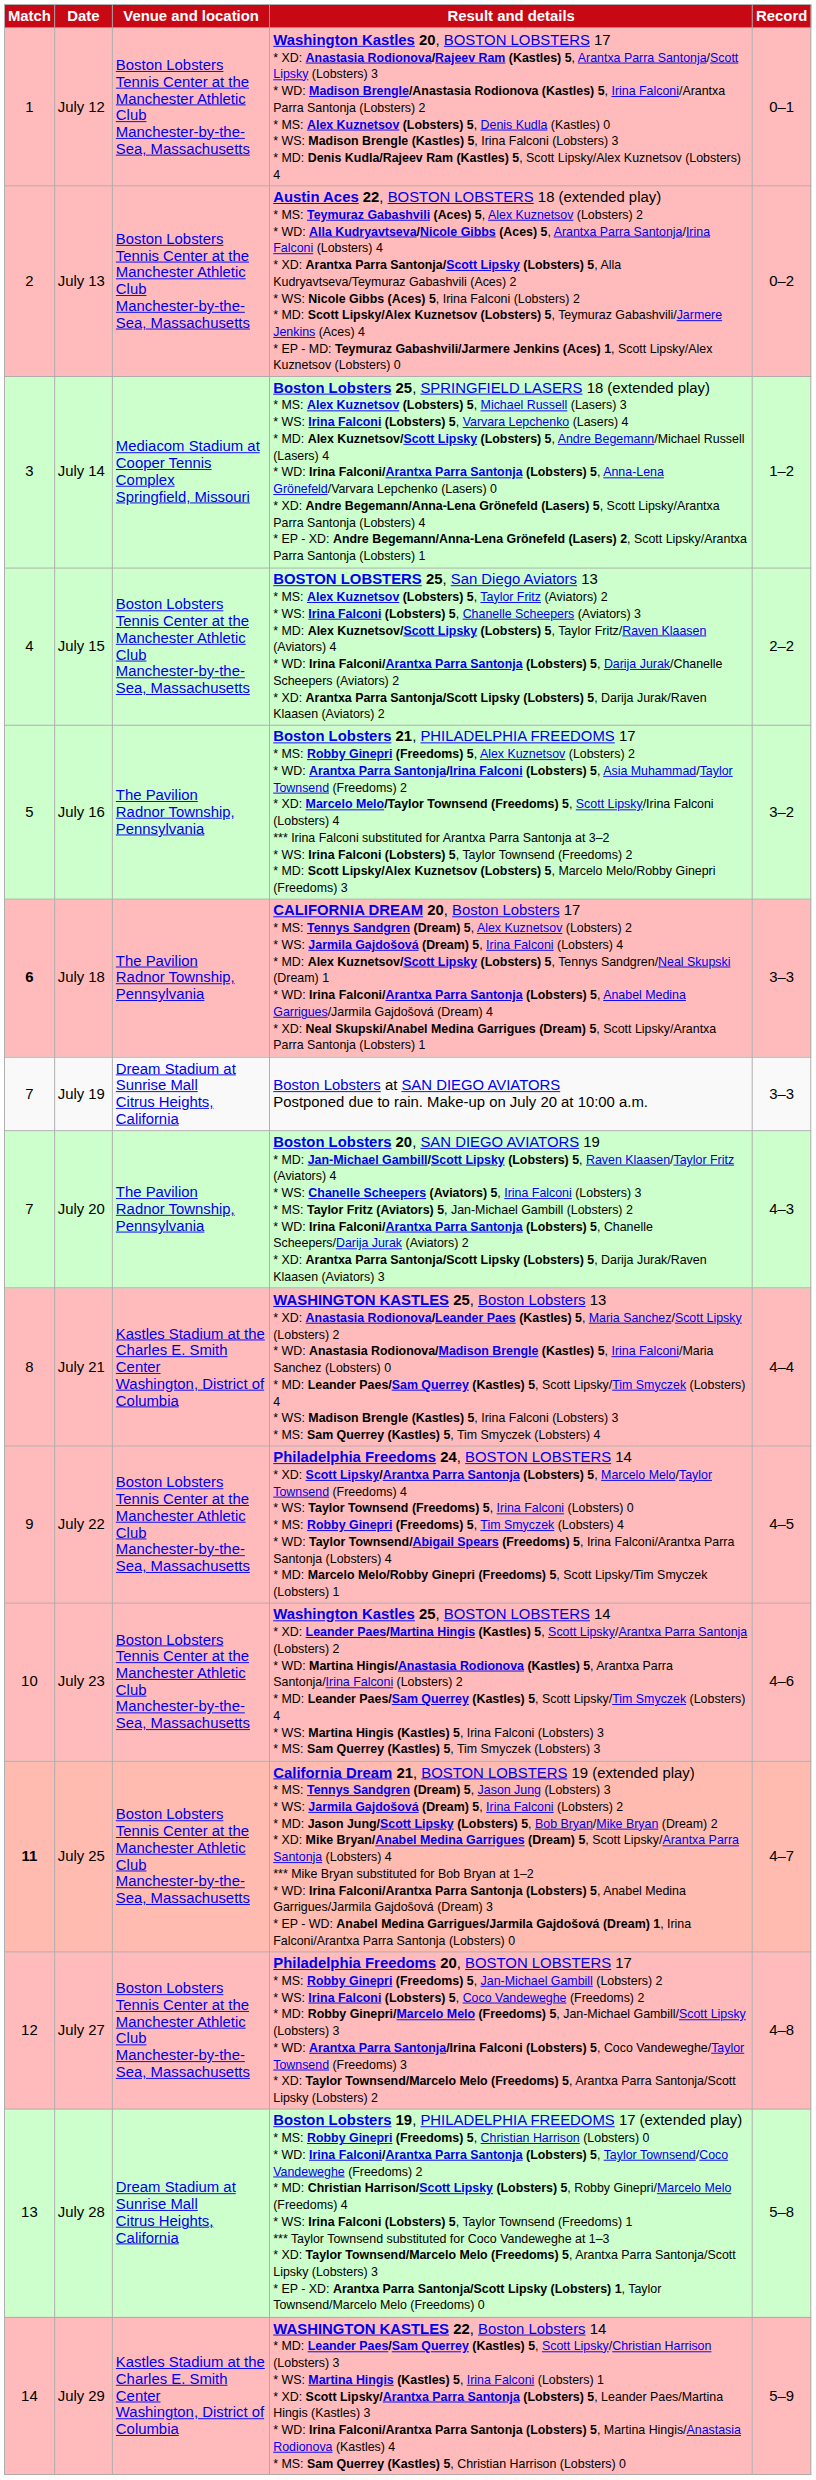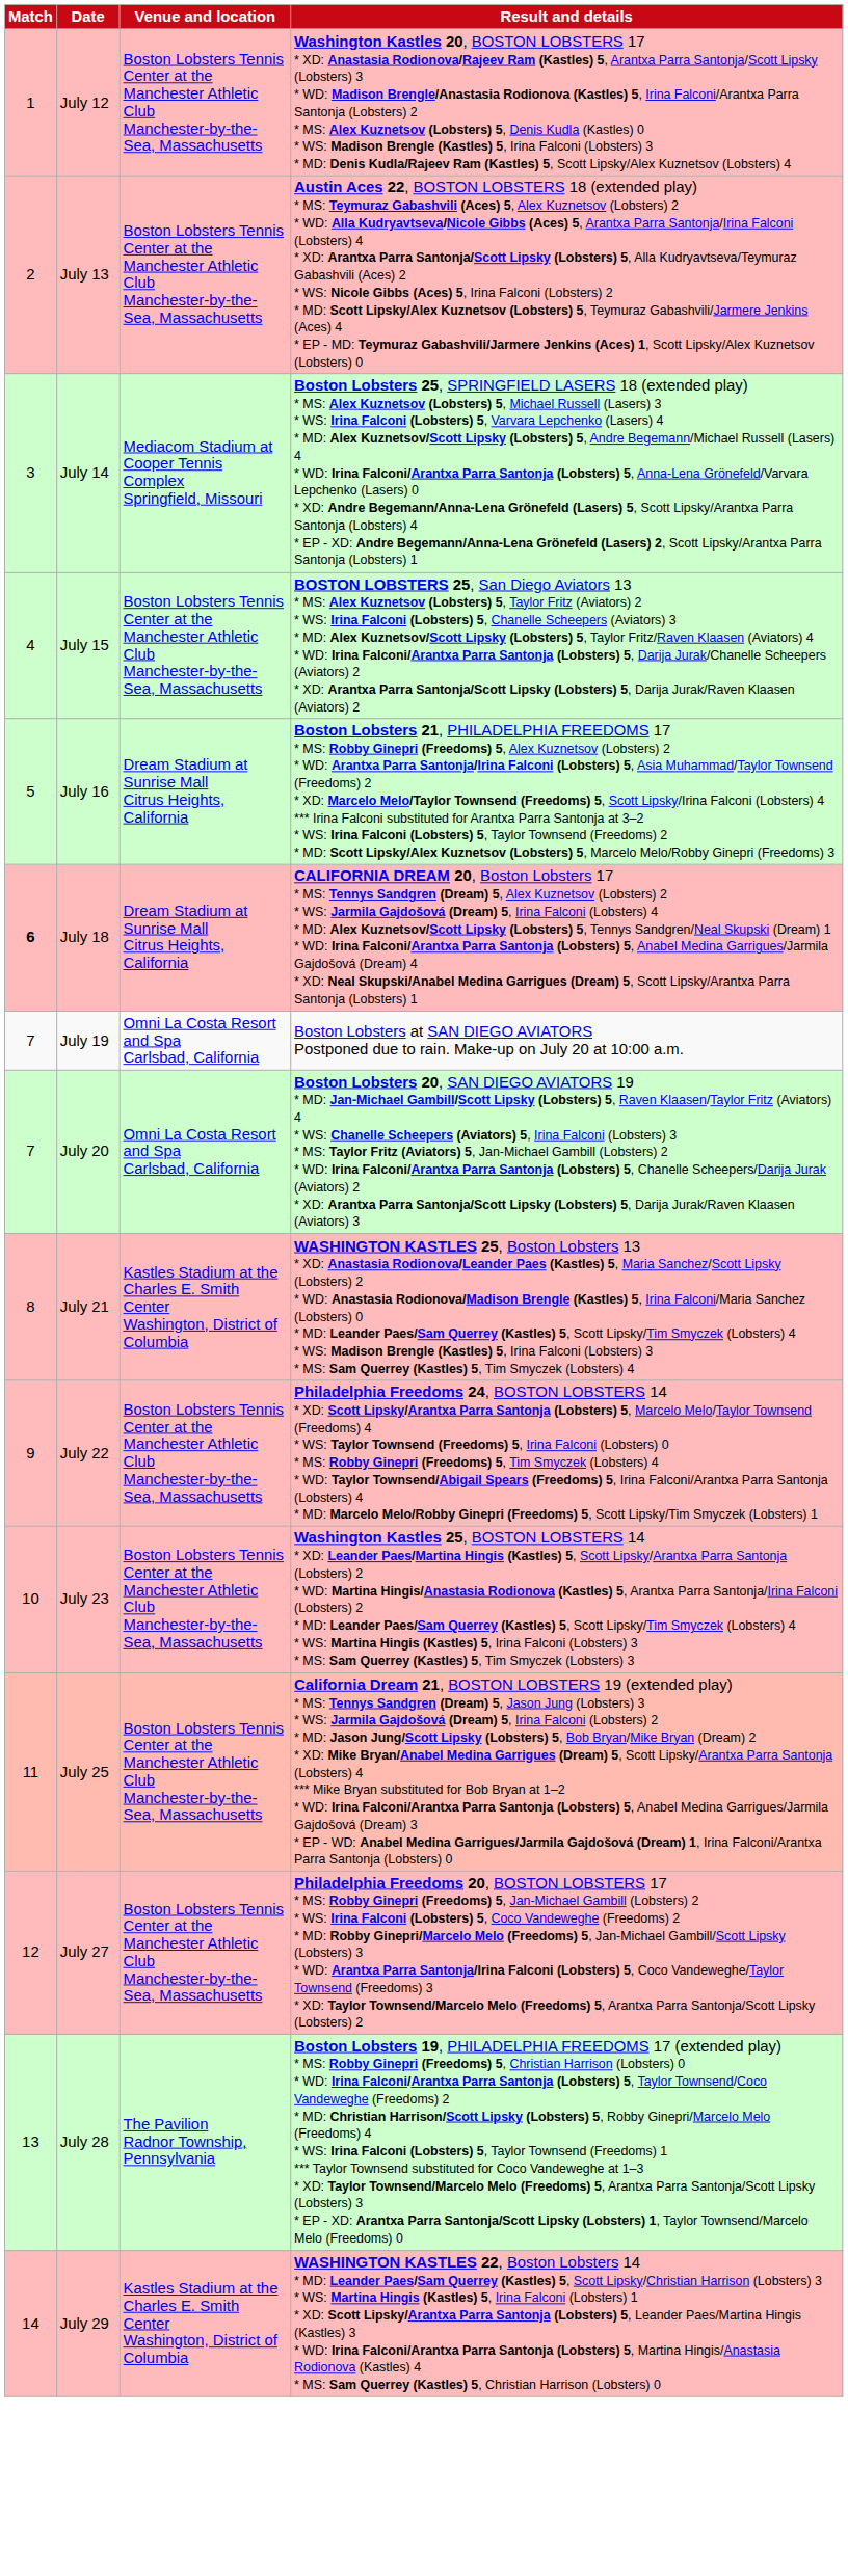- column: Record | 0–1 | 0–2 | 1–2 | 2–2 | 3–2 | 3–3 | 3–3 | 4–3 | 4–4 | 4–5 | 4–6 | 4–7 | 4–8 | 5–8 | 5–9
July 16 | Venue and location: The Pavilion Radnor Township, Pennsylvania -> Dream Stadium at Sunrise Mall Citrus Heights, California
July 18 | Venue and location: The Pavilion Radnor Township, Pennsylvania -> Dream Stadium at Sunrise Mall Citrus Heights, California
July 19 | Venue and location: Dream Stadium at Sunrise Mall Citrus Heights, California -> Omni La Costa Resort and Spa Carlsbad, California
July 20 | Venue and location: The Pavilion Radnor Township, Pennsylvania -> Omni La Costa Resort and Spa Carlsbad, California
July 25 | Match: bold -> normal
July 28 | Venue and location: Dream Stadium at Sunrise Mall Citrus Heights, California -> The Pavilion Radnor Township, Pennsylvania
